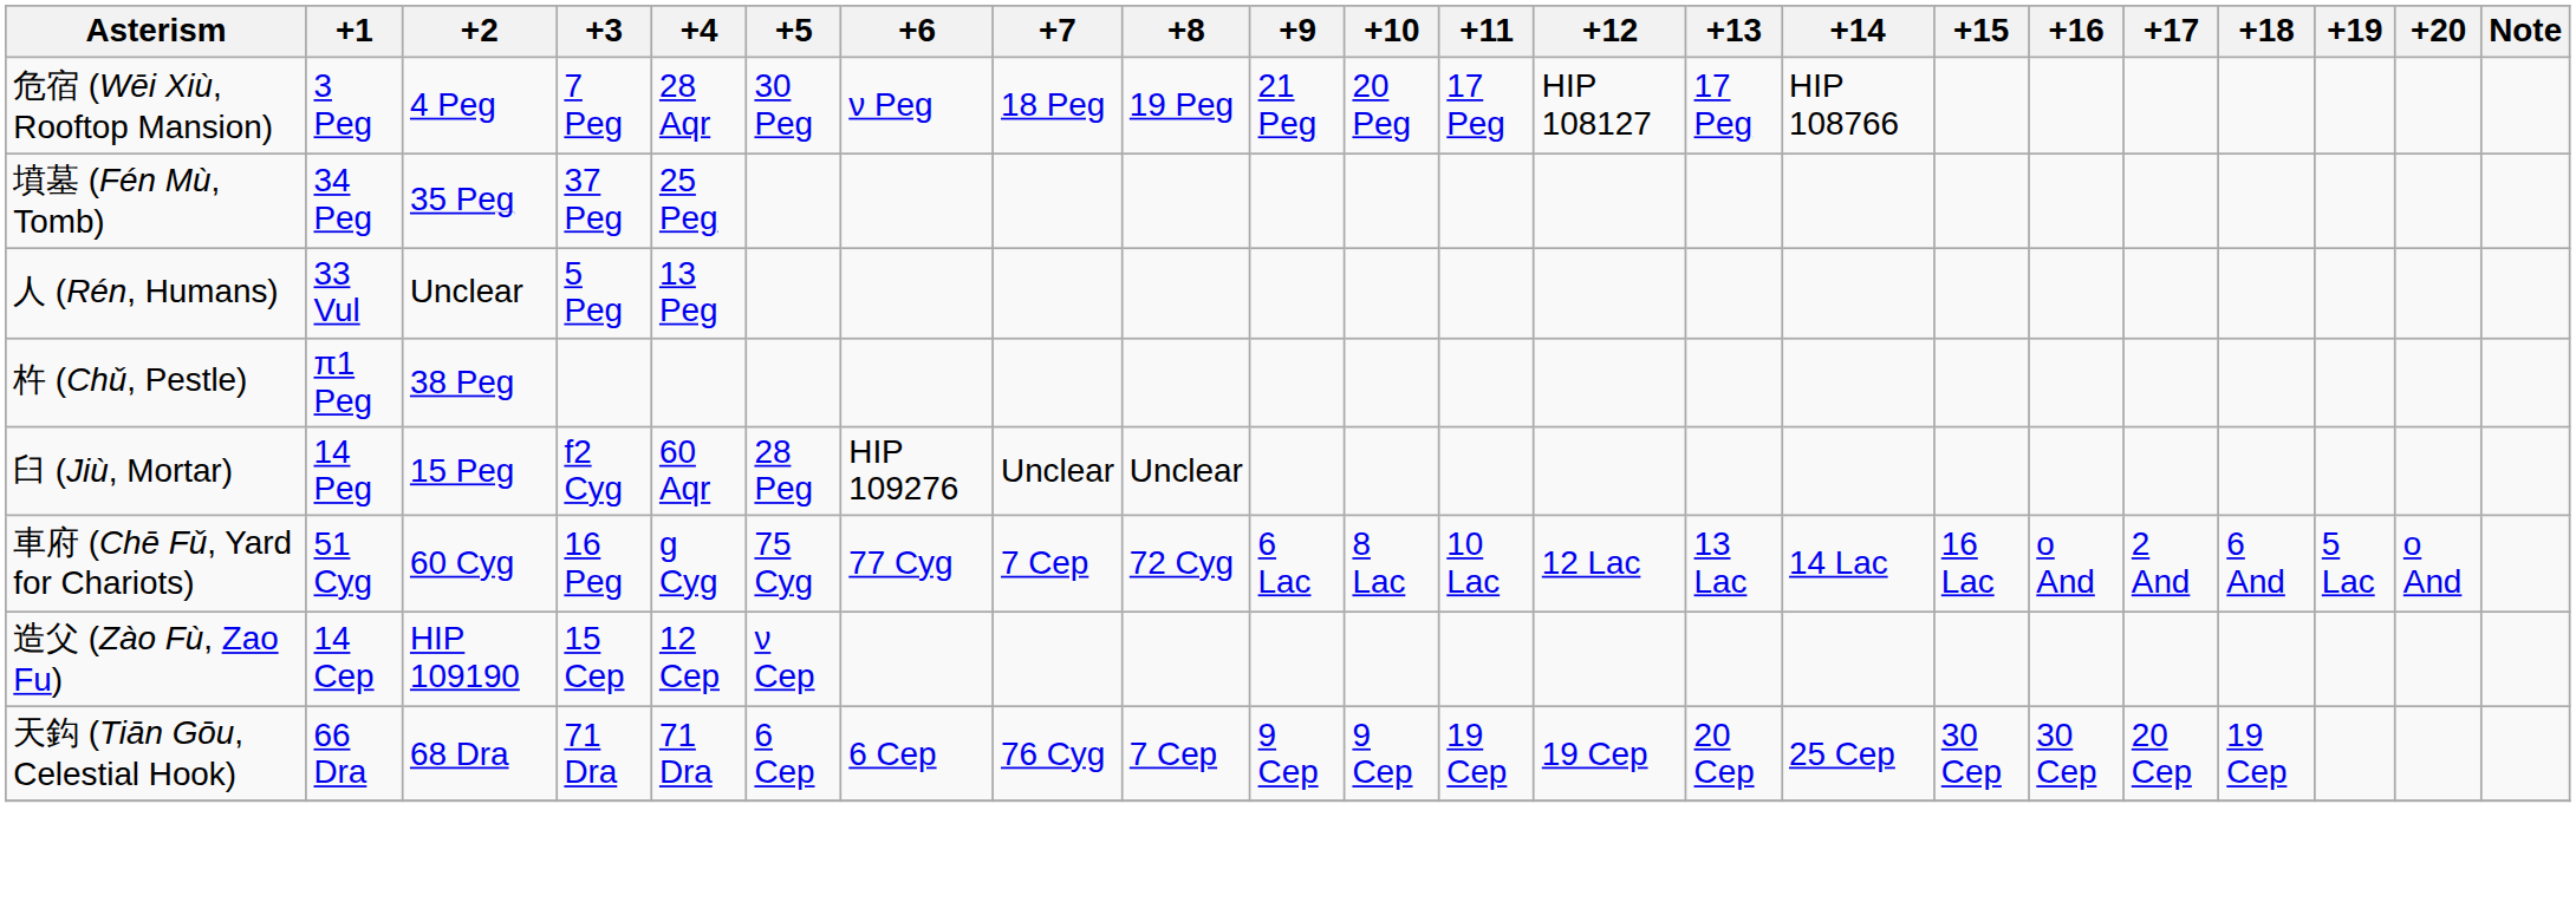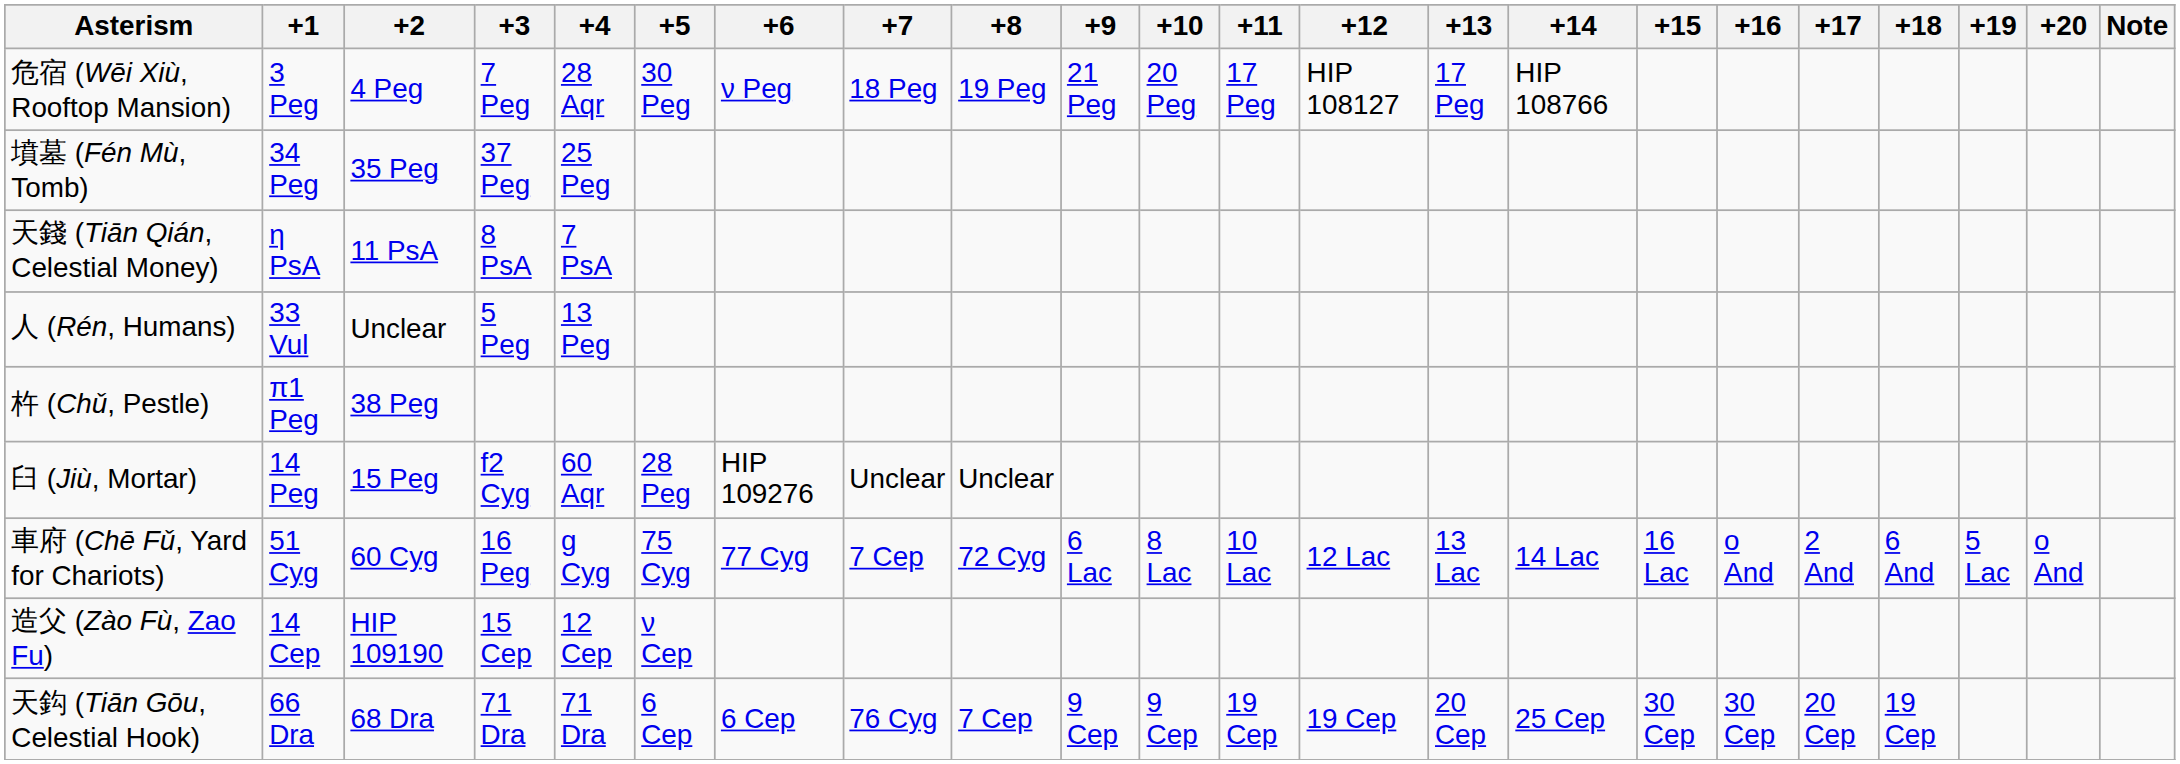+ row: 天錢 (Tiān Qián, Celestial Money) | η PsA | 11 PsA | 8 PsA | 7 PsA
